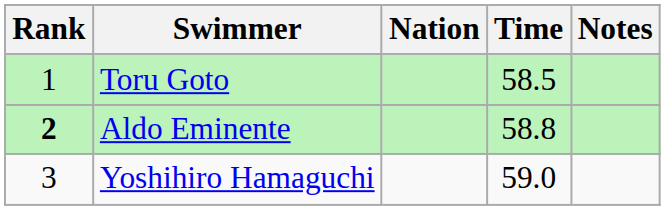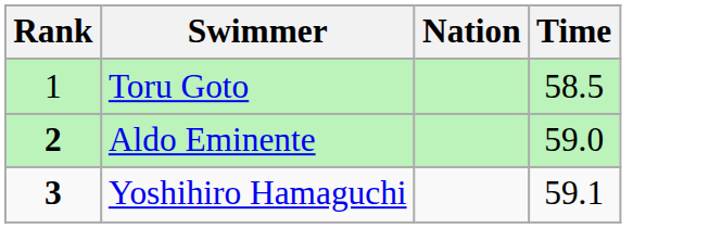- column: Notes
Aldo Eminente | Time: 58.8 -> 59.0
Yoshihiro Hamaguchi | Rank: normal -> bold
Yoshihiro Hamaguchi | Time: 59.0 -> 59.1
